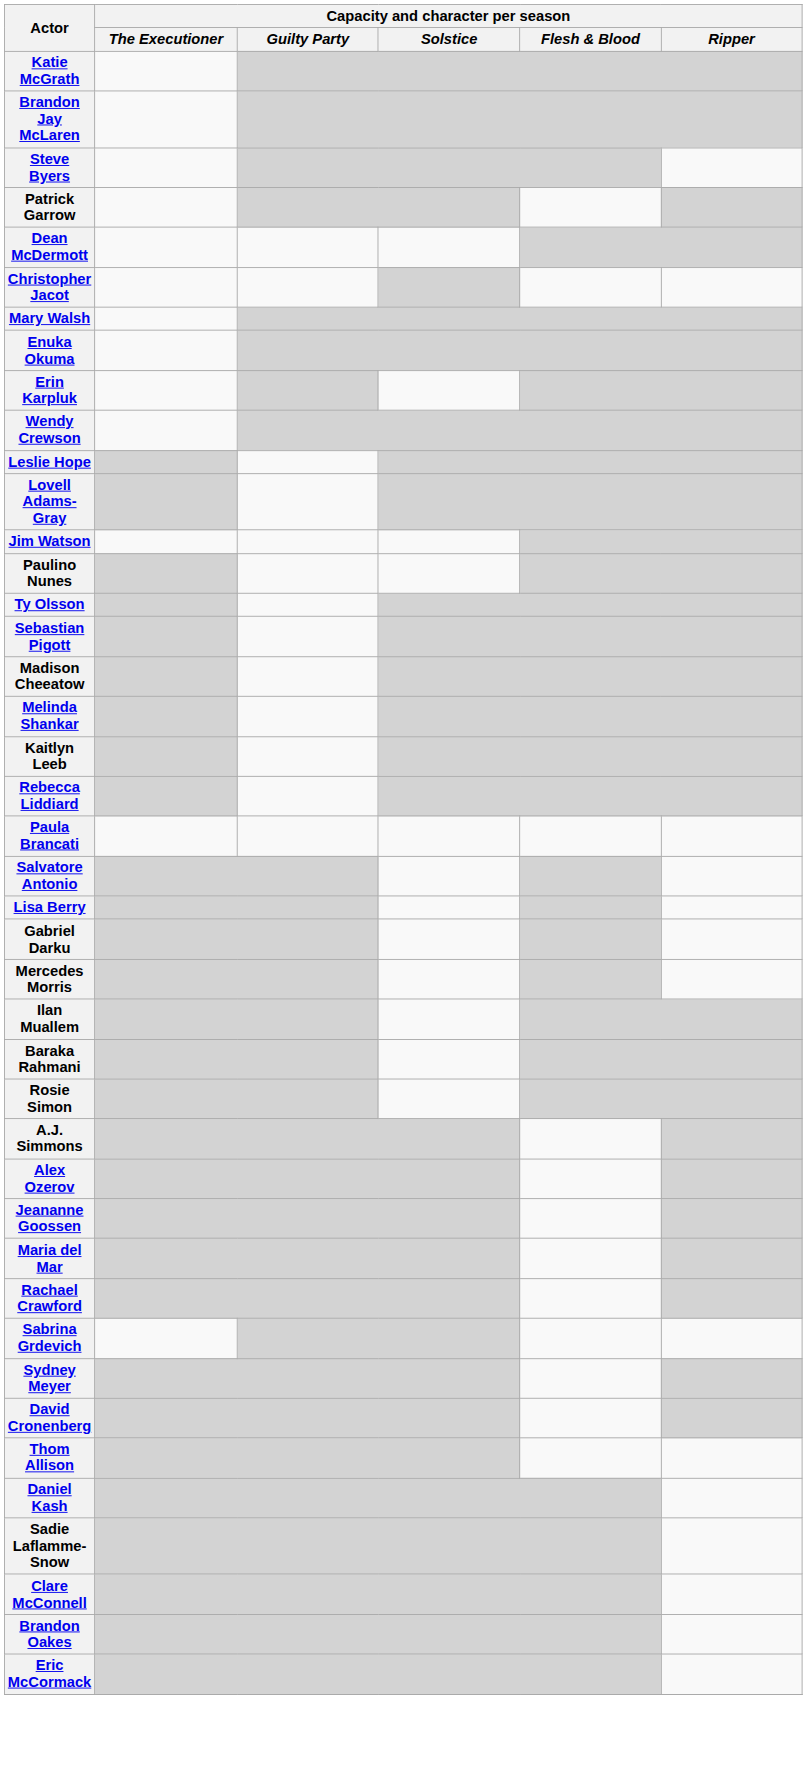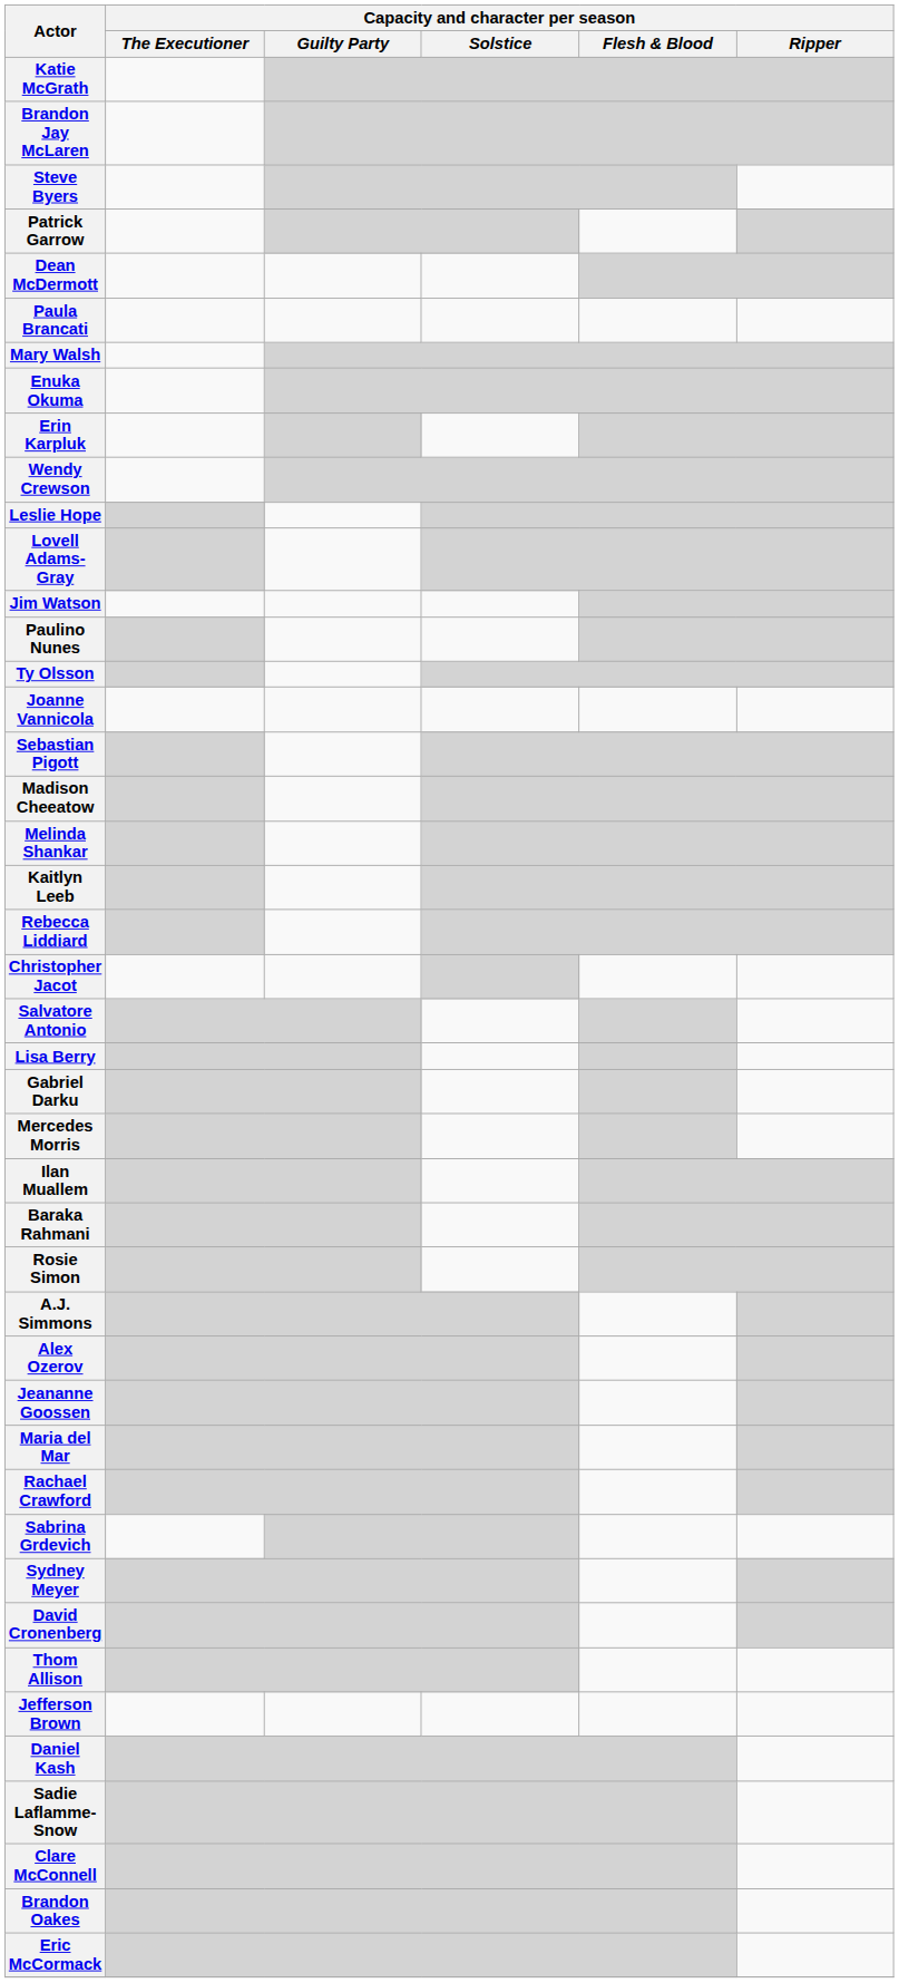rows swapped: Christopher Jacot <-> Paula Brancati
+ row: Joanne Vannicola
+ row: Jefferson Brown
